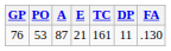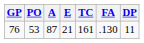columns swapped: DP <-> FA
